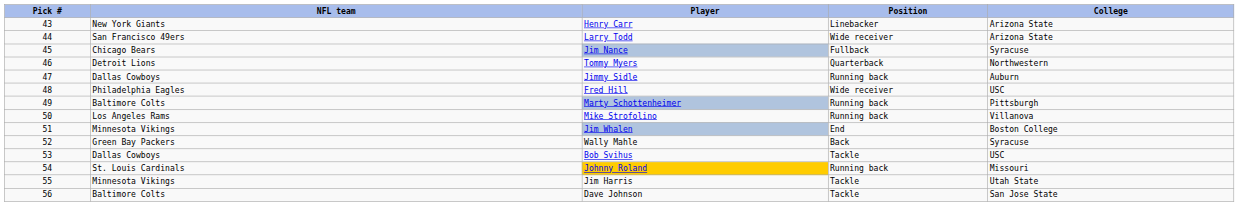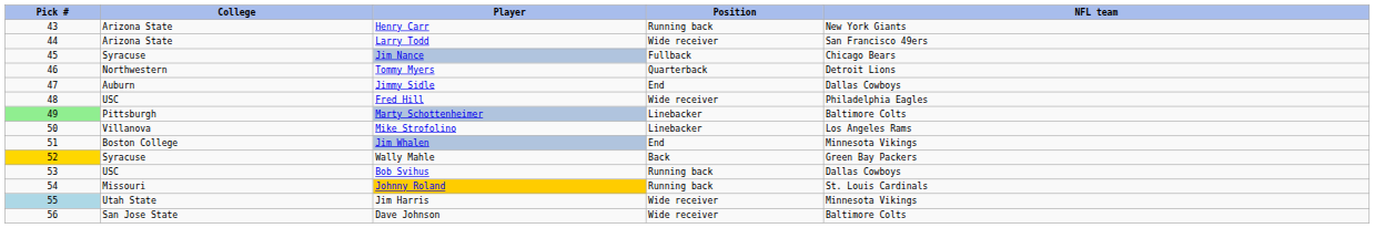columns swapped: NFL team <-> College
Henry Carr | Position: Linebacker -> Running back
Jimmy Sidle | Position: Running back -> End
Marty Schottenheimer | Pick #: no background -> lightgreen background
Marty Schottenheimer | Position: Running back -> Linebacker
Mike Strofolino | Position: Running back -> Linebacker
Wally Mahle | Pick #: no background -> gold background
Bob Svihus | Position: Tackle -> Running back
Jim Harris | Pick #: no background -> lightblue background
Jim Harris | Position: Tackle -> Wide receiver
Dave Johnson | Position: Tackle -> Wide receiver
